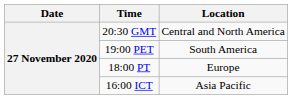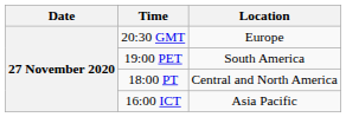20:30 GMT | Location: Central and North America -> Europe
18:00 PT | Location: Europe -> Central and North America
